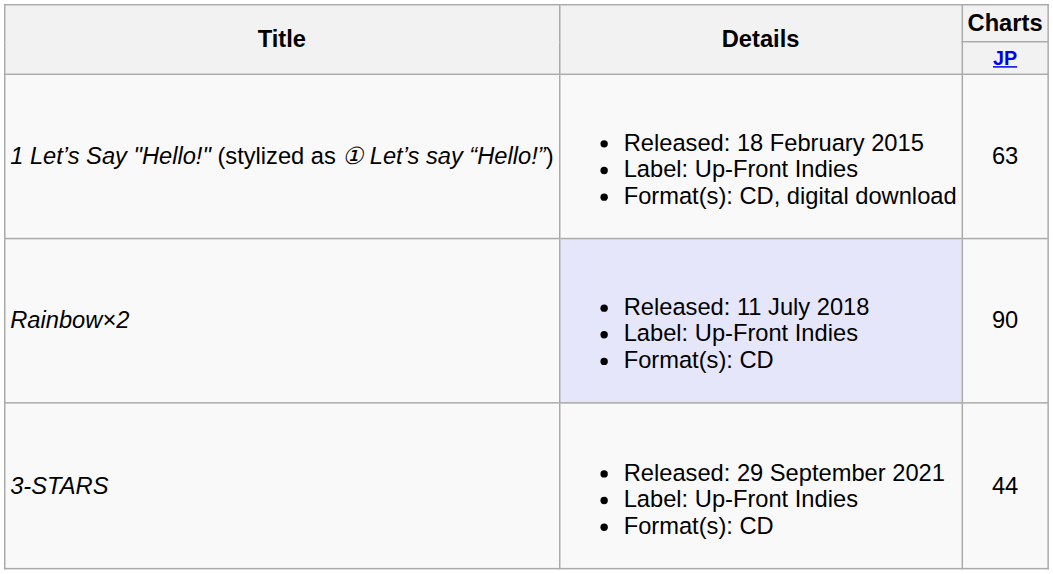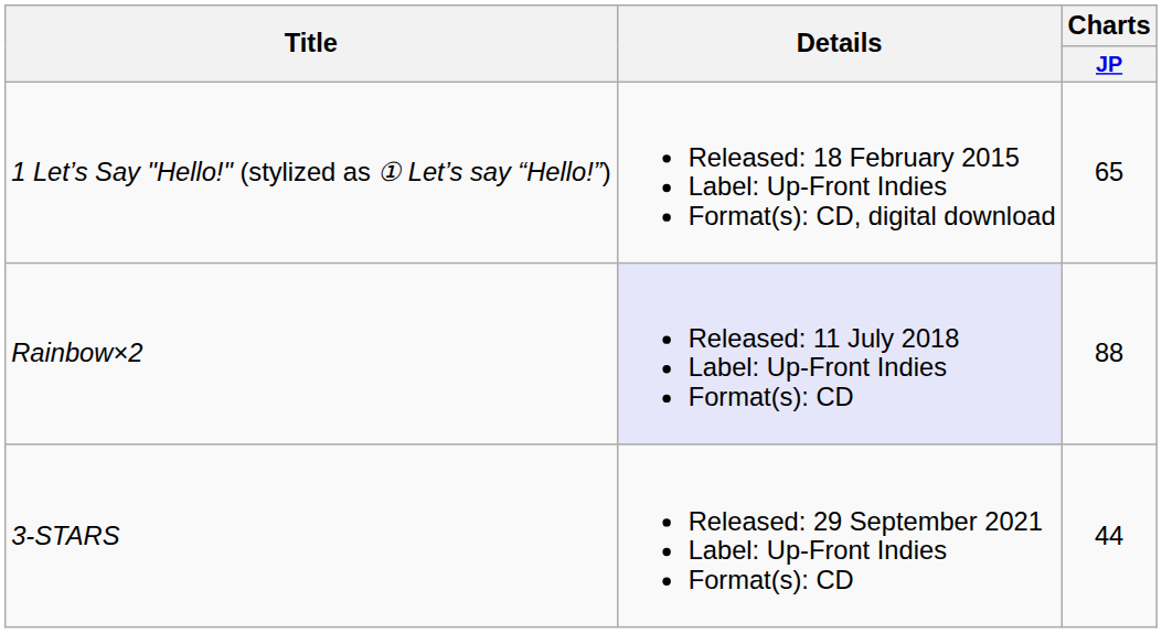1 Let’s Say "Hello!" (stylized as ① Let’s say “Hello!”) | Charts / JP: 63 -> 65
Rainbow×2 | Charts / JP: 90 -> 88
